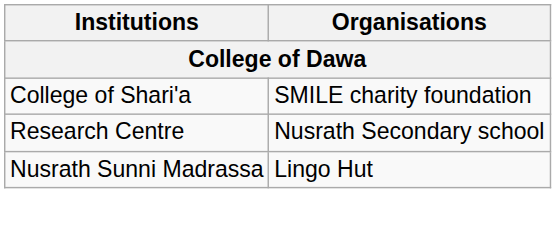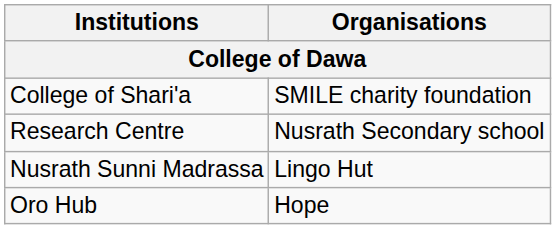+ row: Oro Hub | Hope
